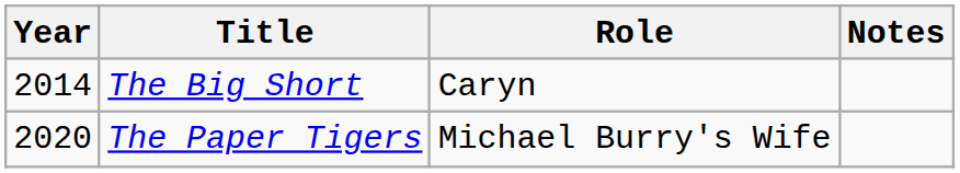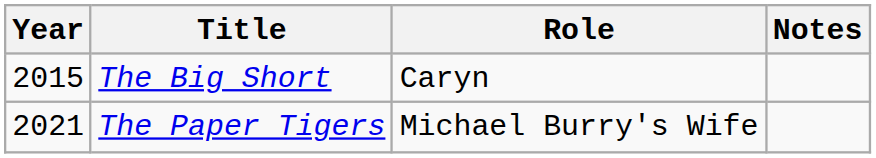The Big Short | Year: 2014 -> 2015
The Paper Tigers | Year: 2020 -> 2021
